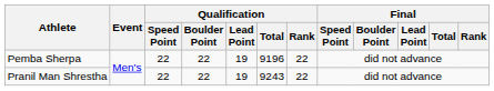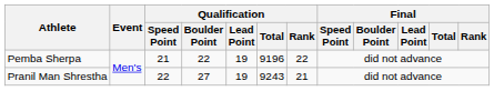Pemba Sherpa | Qualification / Speed Point: 22 -> 21
Pranil Man Shrestha | Qualification / Boulder Point: 22 -> 27
Pranil Man Shrestha | Qualification / Rank: 22 -> 21
